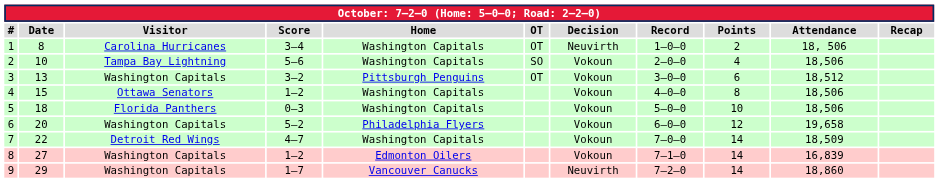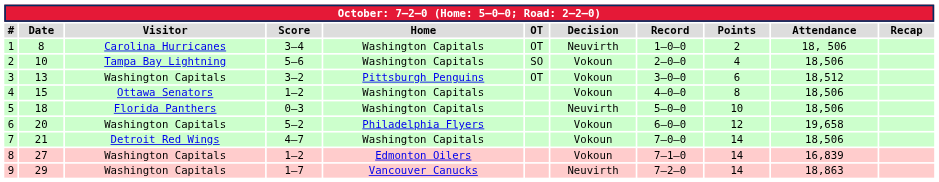5 | Decision: Vokoun -> Neuvirth
7 | Date: 22 -> 21
7 | Attendance: 18,509 -> 18,506
9 | Attendance: 18,860 -> 18,863
